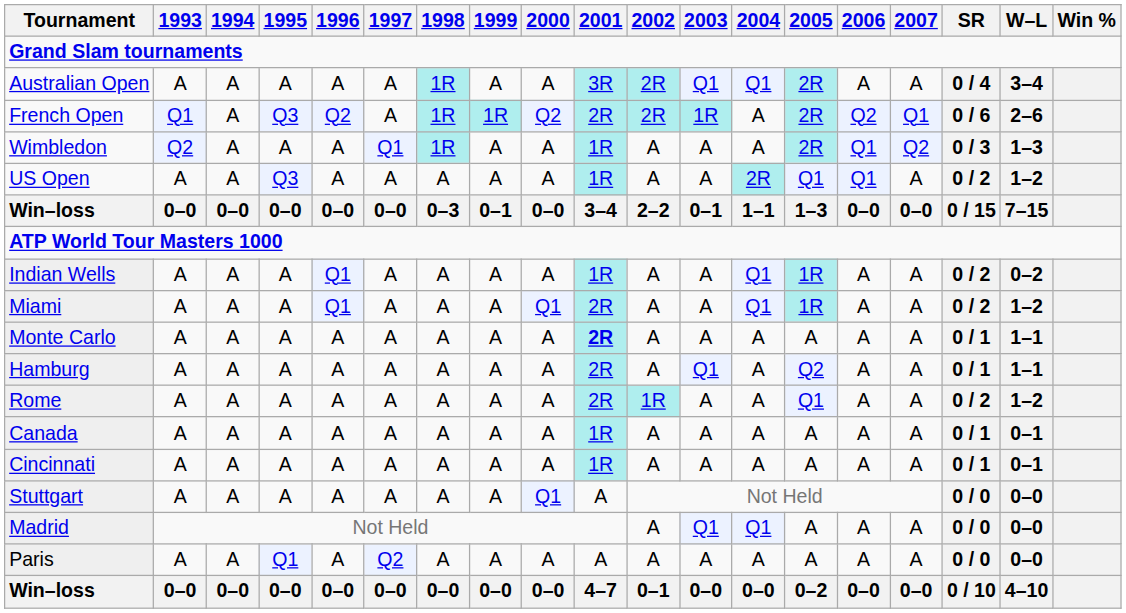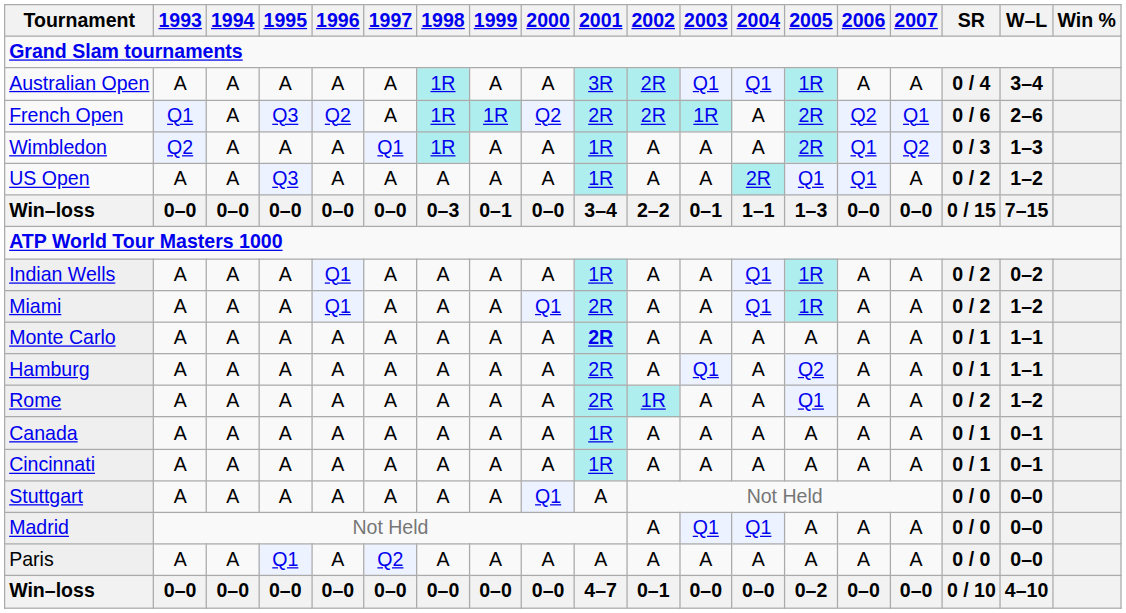Australian Open | 2005: 2R -> 1R
